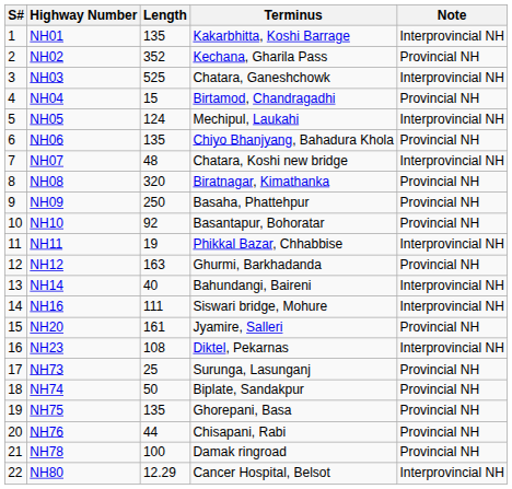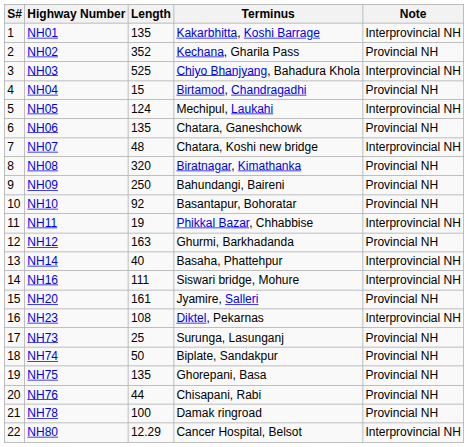NH03 | Terminus: Chatara, Ganeshchowk -> Chiyo Bhanjyang, Bahadura Khola
NH06 | Terminus: Chiyo Bhanjyang, Bahadura Khola -> Chatara, Ganeshchowk
NH09 | Terminus: Basaha, Phattehpur -> Bahundangi, Baireni
NH14 | Terminus: Bahundangi, Baireni -> Basaha, Phattehpur
